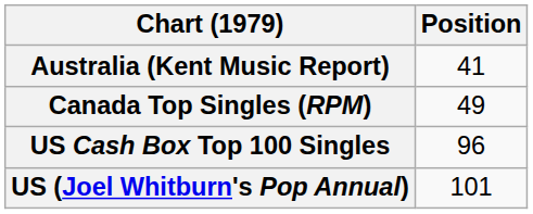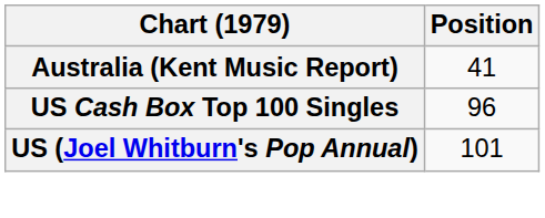- row: Canada Top Singles (RPM) | 49
